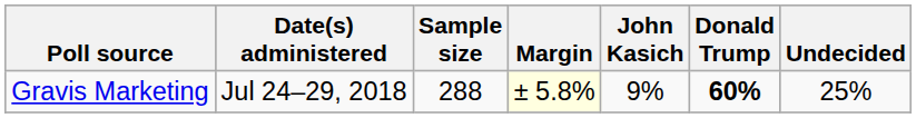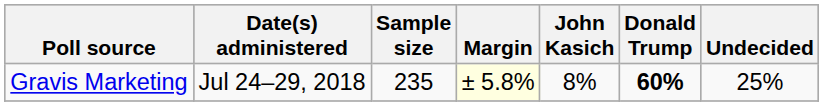Gravis Marketing | Sample size: 288 -> 235
Gravis Marketing | John Kasich: 9% -> 8%
